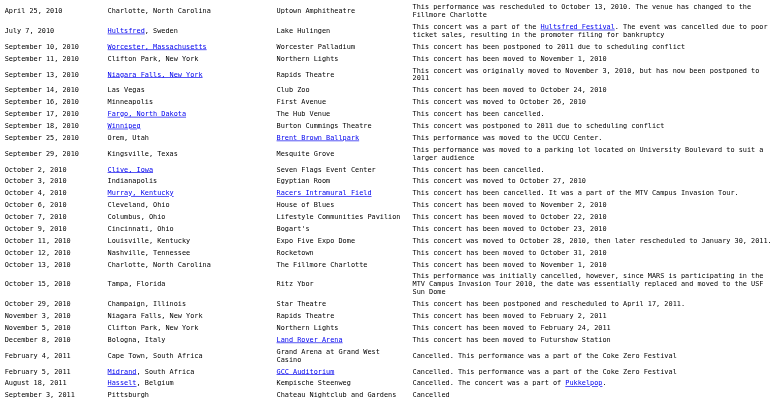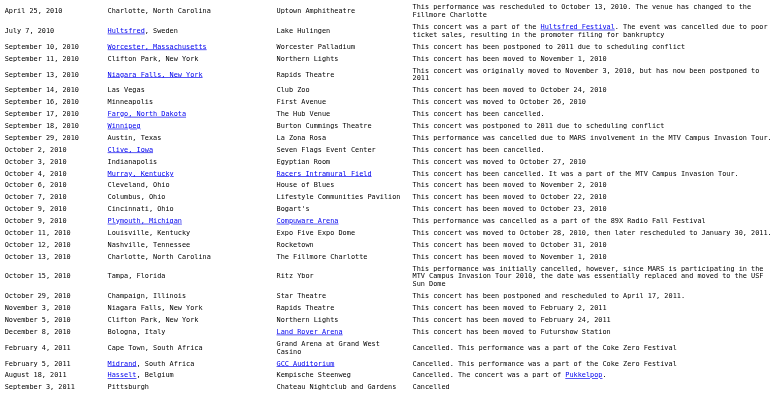- row: September 25, 2010 | Orem, Utah | Brent Brown Ballpark | This performance was moved to the UCCU Center.
+ row: September 29, 2010 | Austin, Texas | La Zona Rosa | This performance was cancelled due to MARS involvement in the MTV Campus Invasion Tour.
- row: September 29, 2010 | Kingsville, Texas | Mesquite Grove | This performance was moved to a parking lot located on University Boulevard to suit a larger audience
+ row: October 9, 2010 | Plymouth, Michigan | Compuware Arena | This performance was cancelled as a part of the 89X Radio Fall Festival
